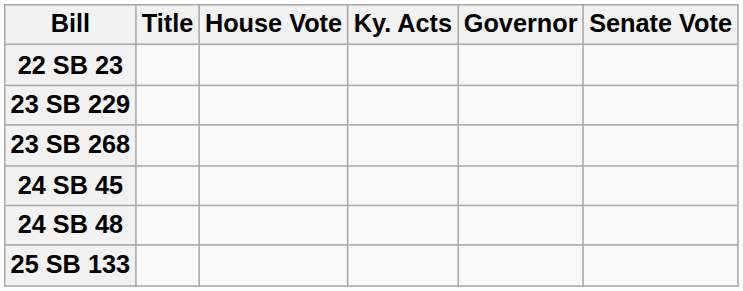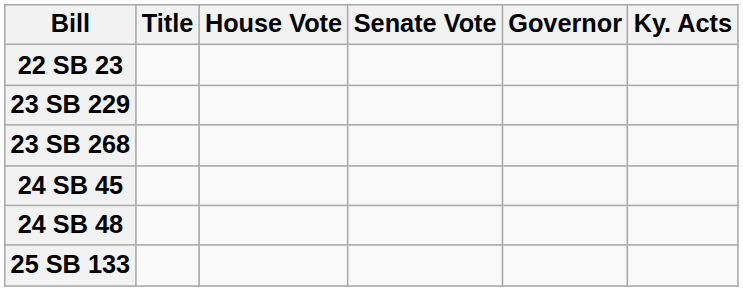columns swapped: Senate Vote <-> Ky. Acts
